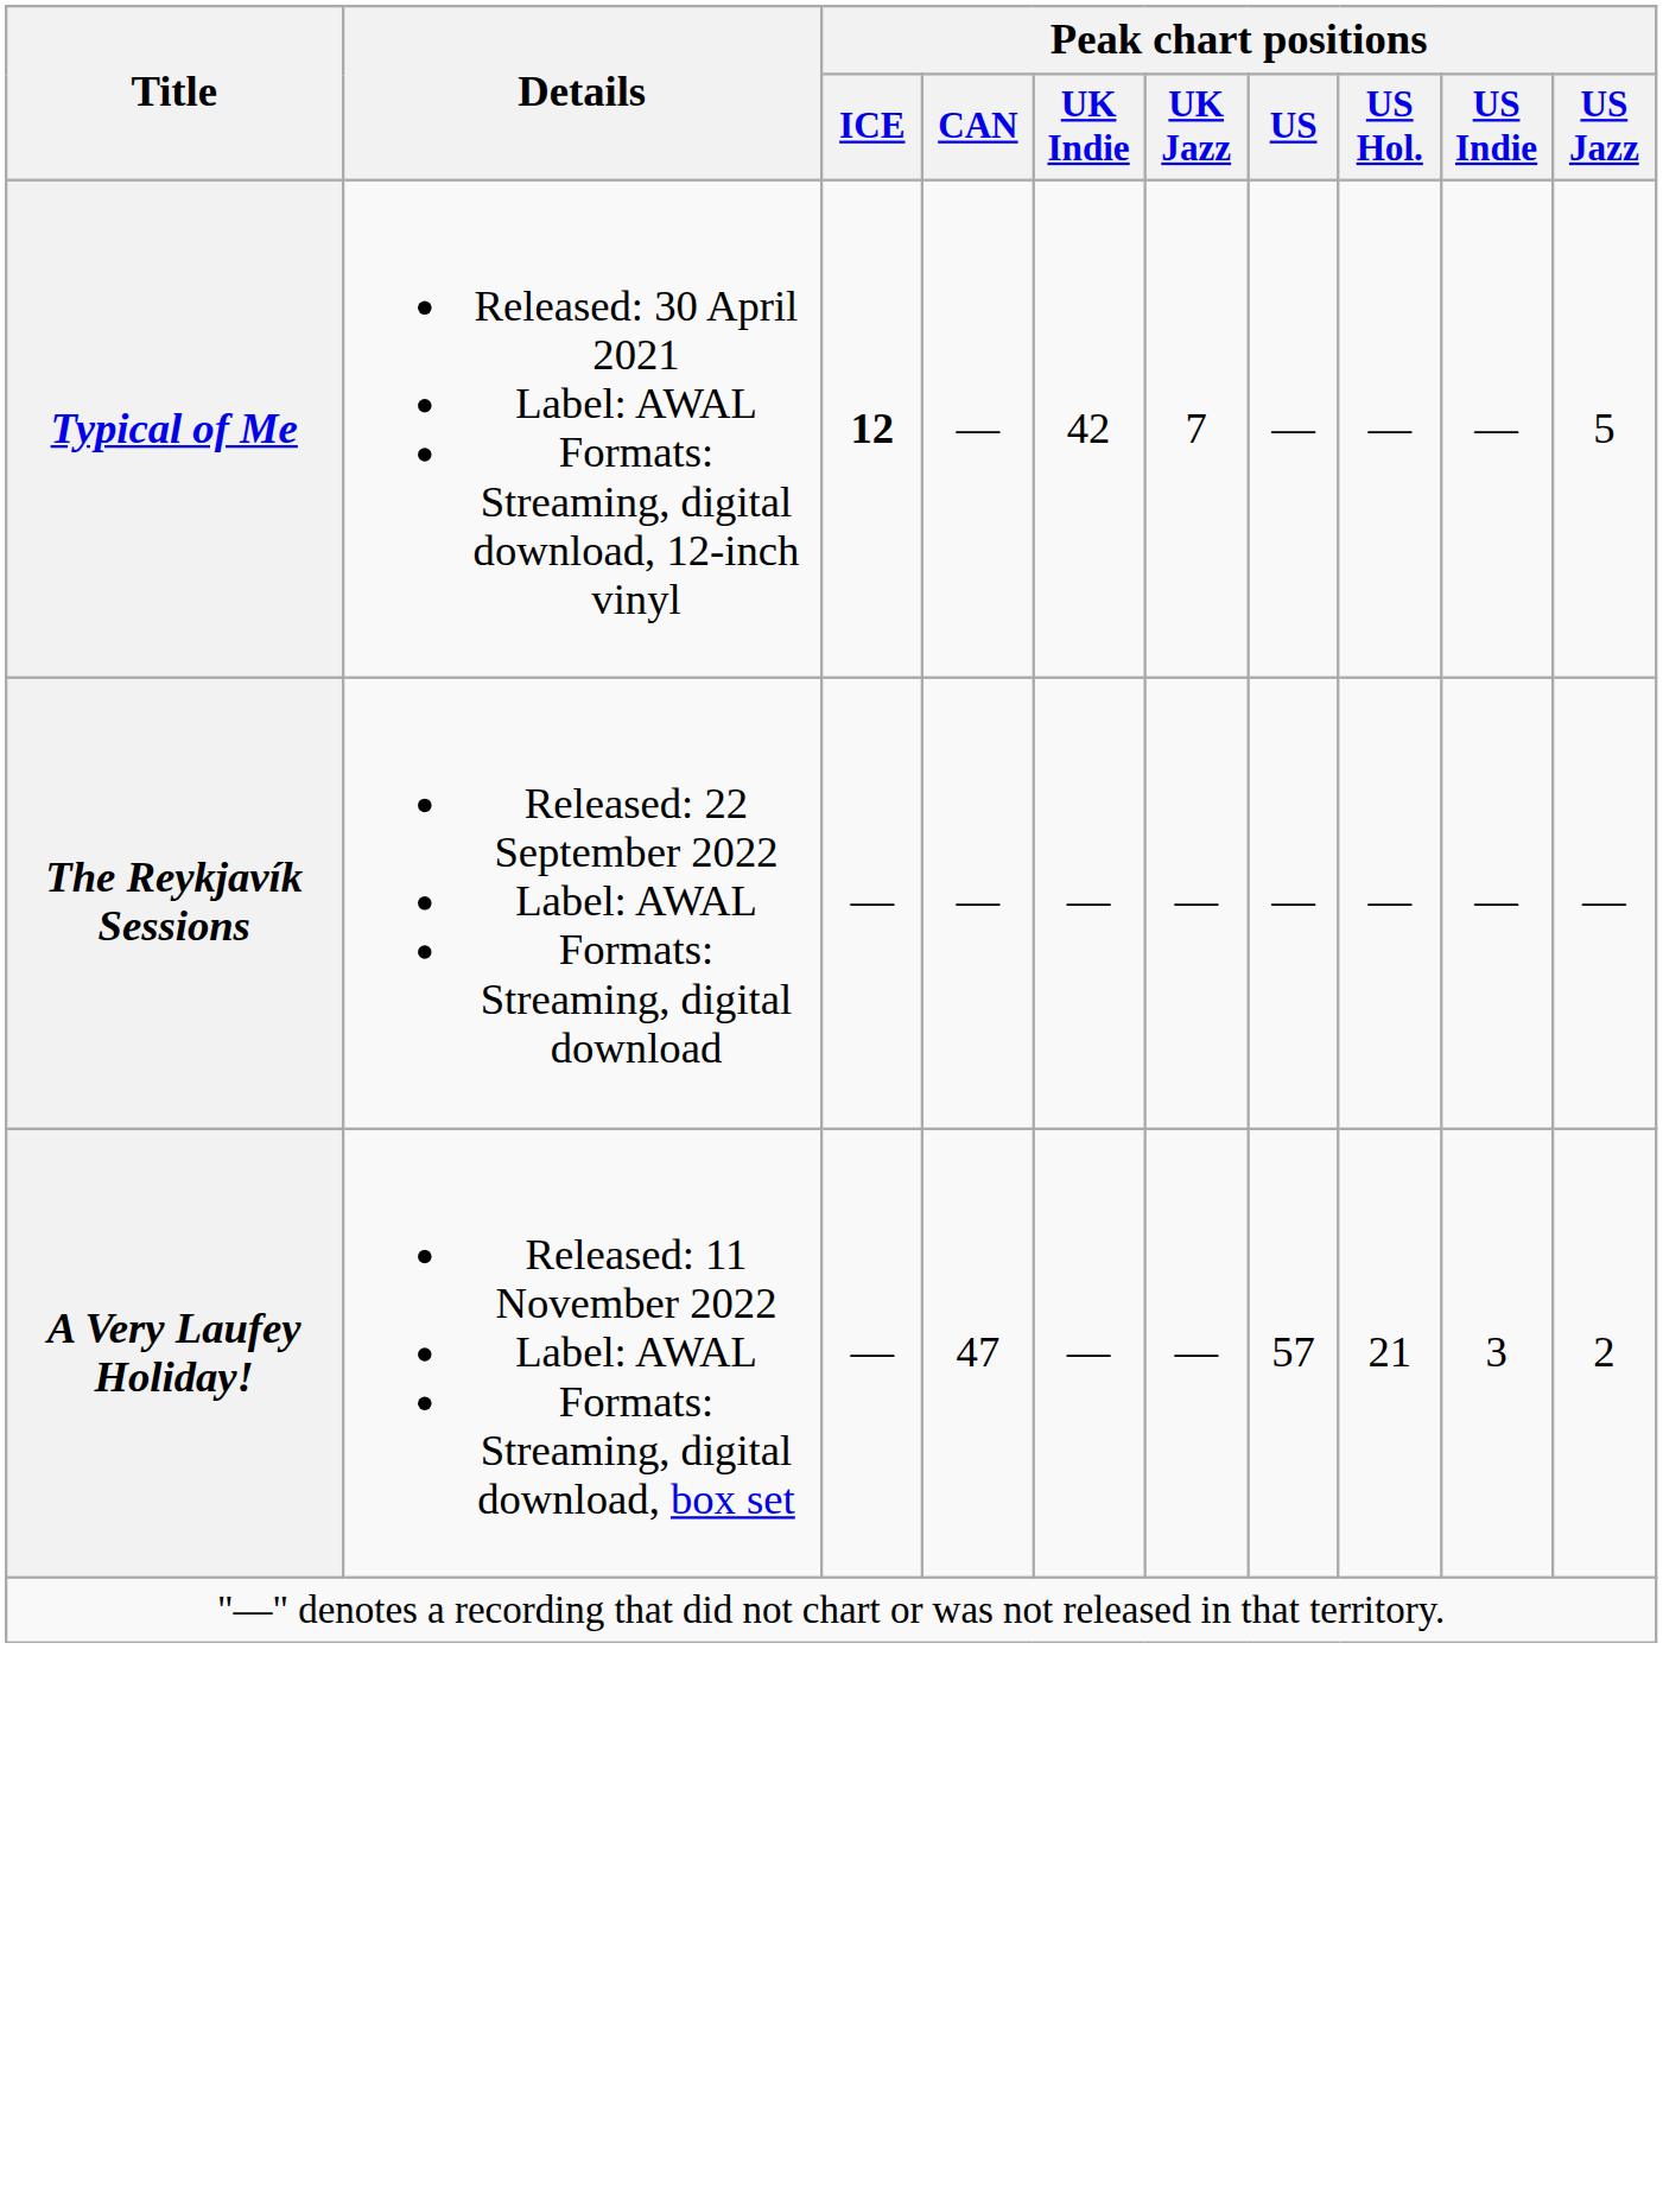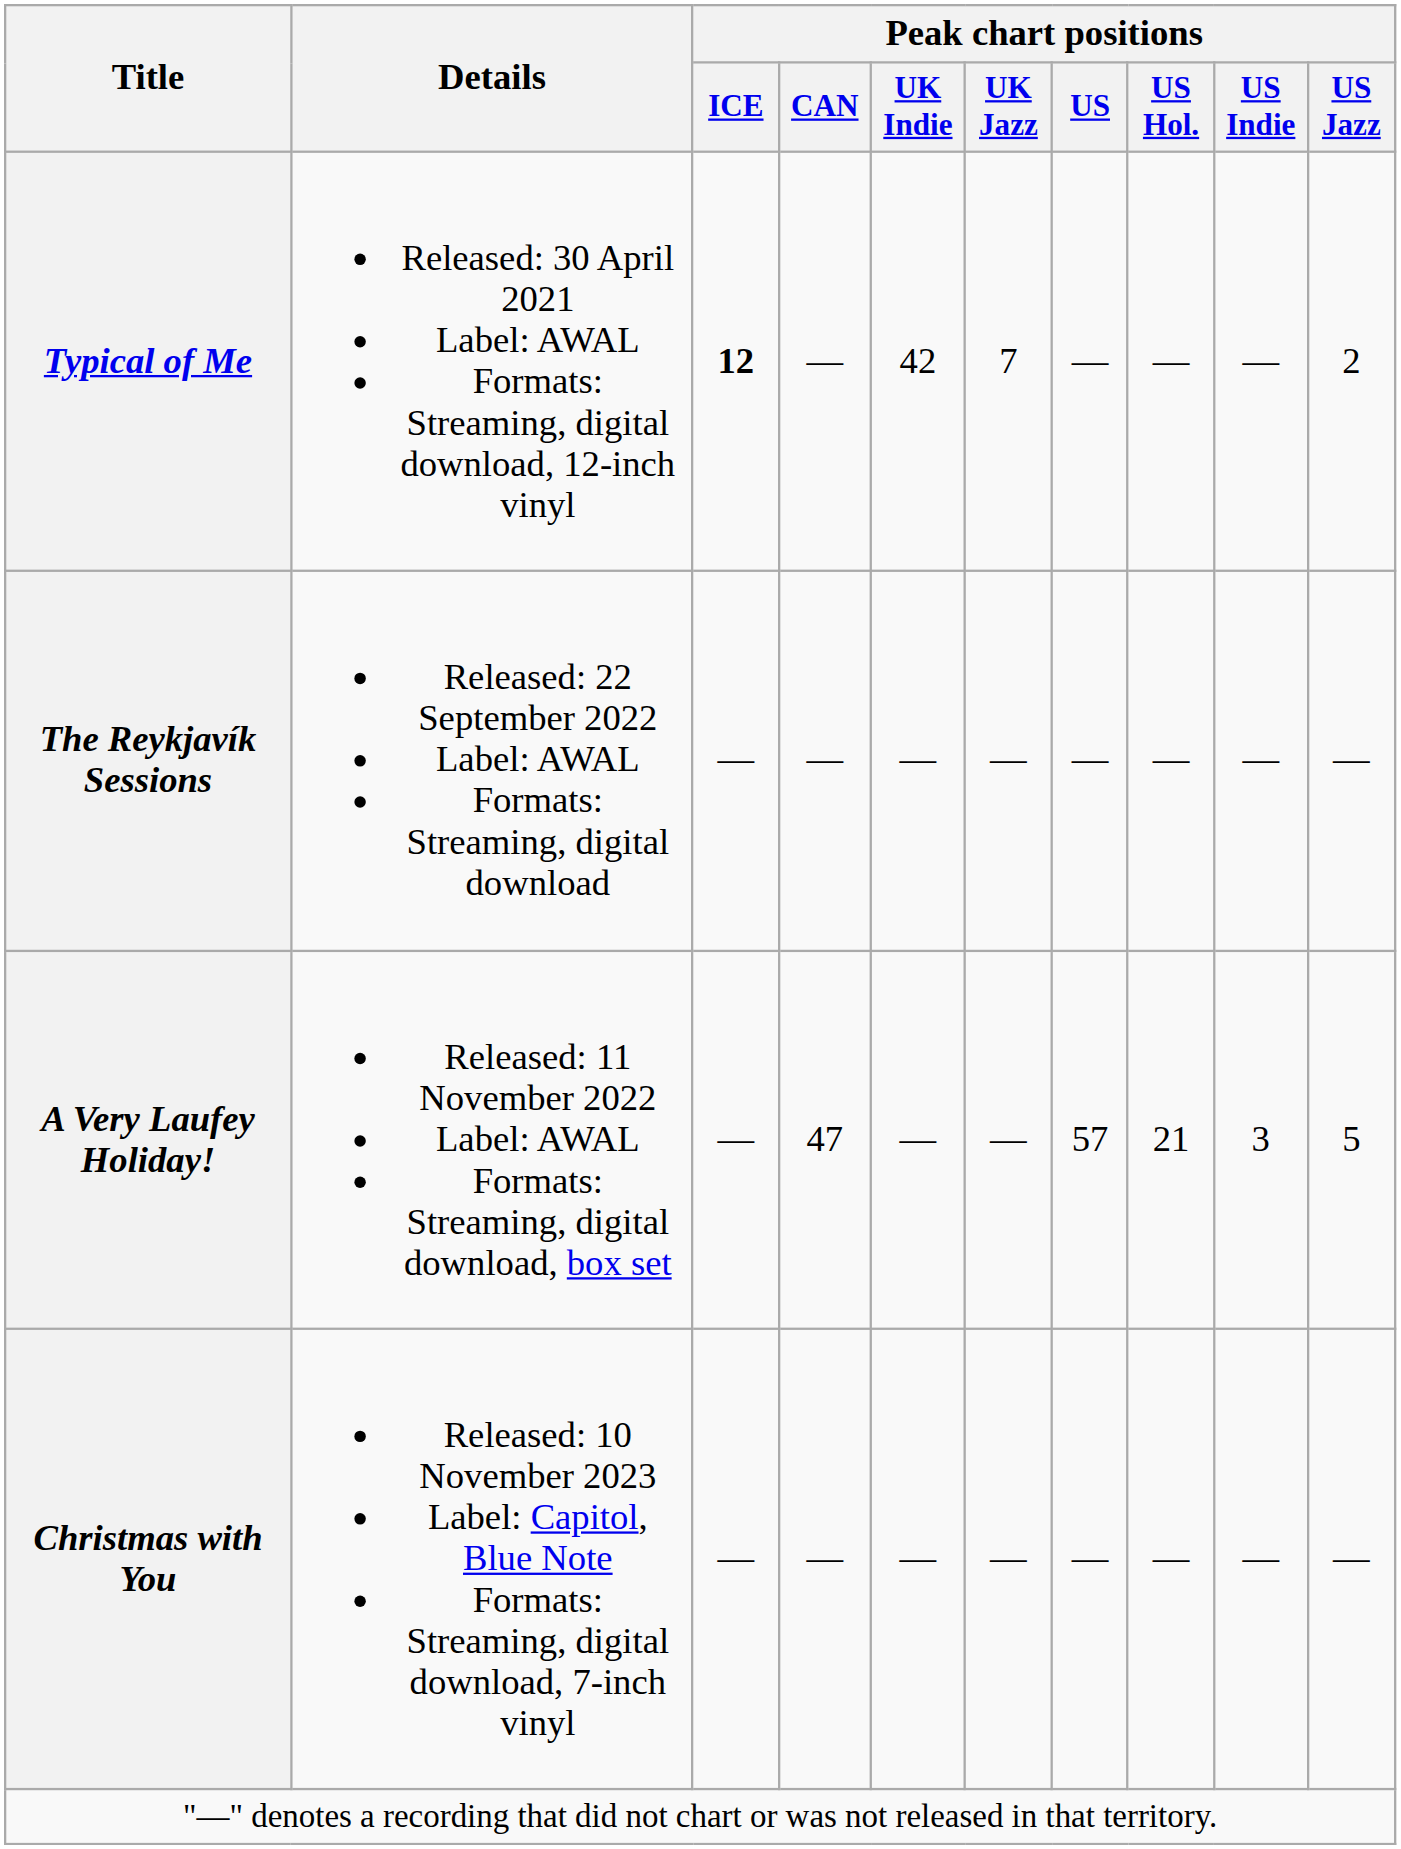Typical of Me | Peak chart positions / US Jazz: 5 -> 2
A Very Laufey Holiday! | Peak chart positions / US Jazz: 2 -> 5
+ row: Christmas with You | Released: 10 November 2023 Label: Capitol, Blue Note Formats: Streaming, digital download, 7-inch vinyl | — | — | — | — | — | — | — | —
